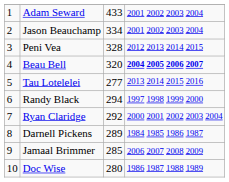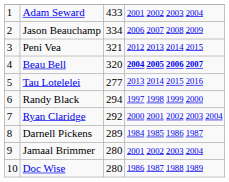Jason Beauchamp | column 4: 2001 2002 2003 2004 -> 2006 2007 2008 2009
Peni Vea | column 3: 328 -> 321
Jamaal Brimmer | column 3: 285 -> 280
Jamaal Brimmer | column 4: 2006 2007 2008 2009 -> 2001 2002 2003 2004
